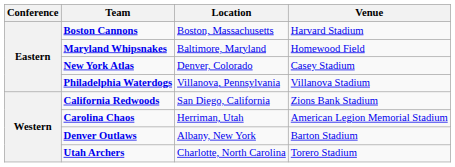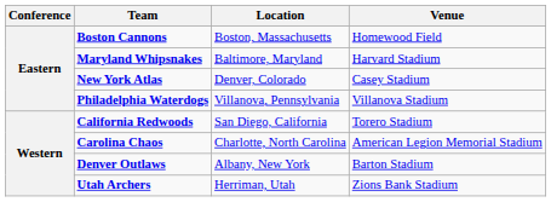Boston Cannons | Venue: Harvard Stadium -> Homewood Field
Maryland Whipsnakes | Venue: Homewood Field -> Harvard Stadium
California Redwoods | Venue: Zions Bank Stadium -> Torero Stadium
Carolina Chaos | Location: Herriman, Utah -> Charlotte, North Carolina
Utah Archers | Location: Charlotte, North Carolina -> Herriman, Utah
Utah Archers | Venue: Torero Stadium -> Zions Bank Stadium
